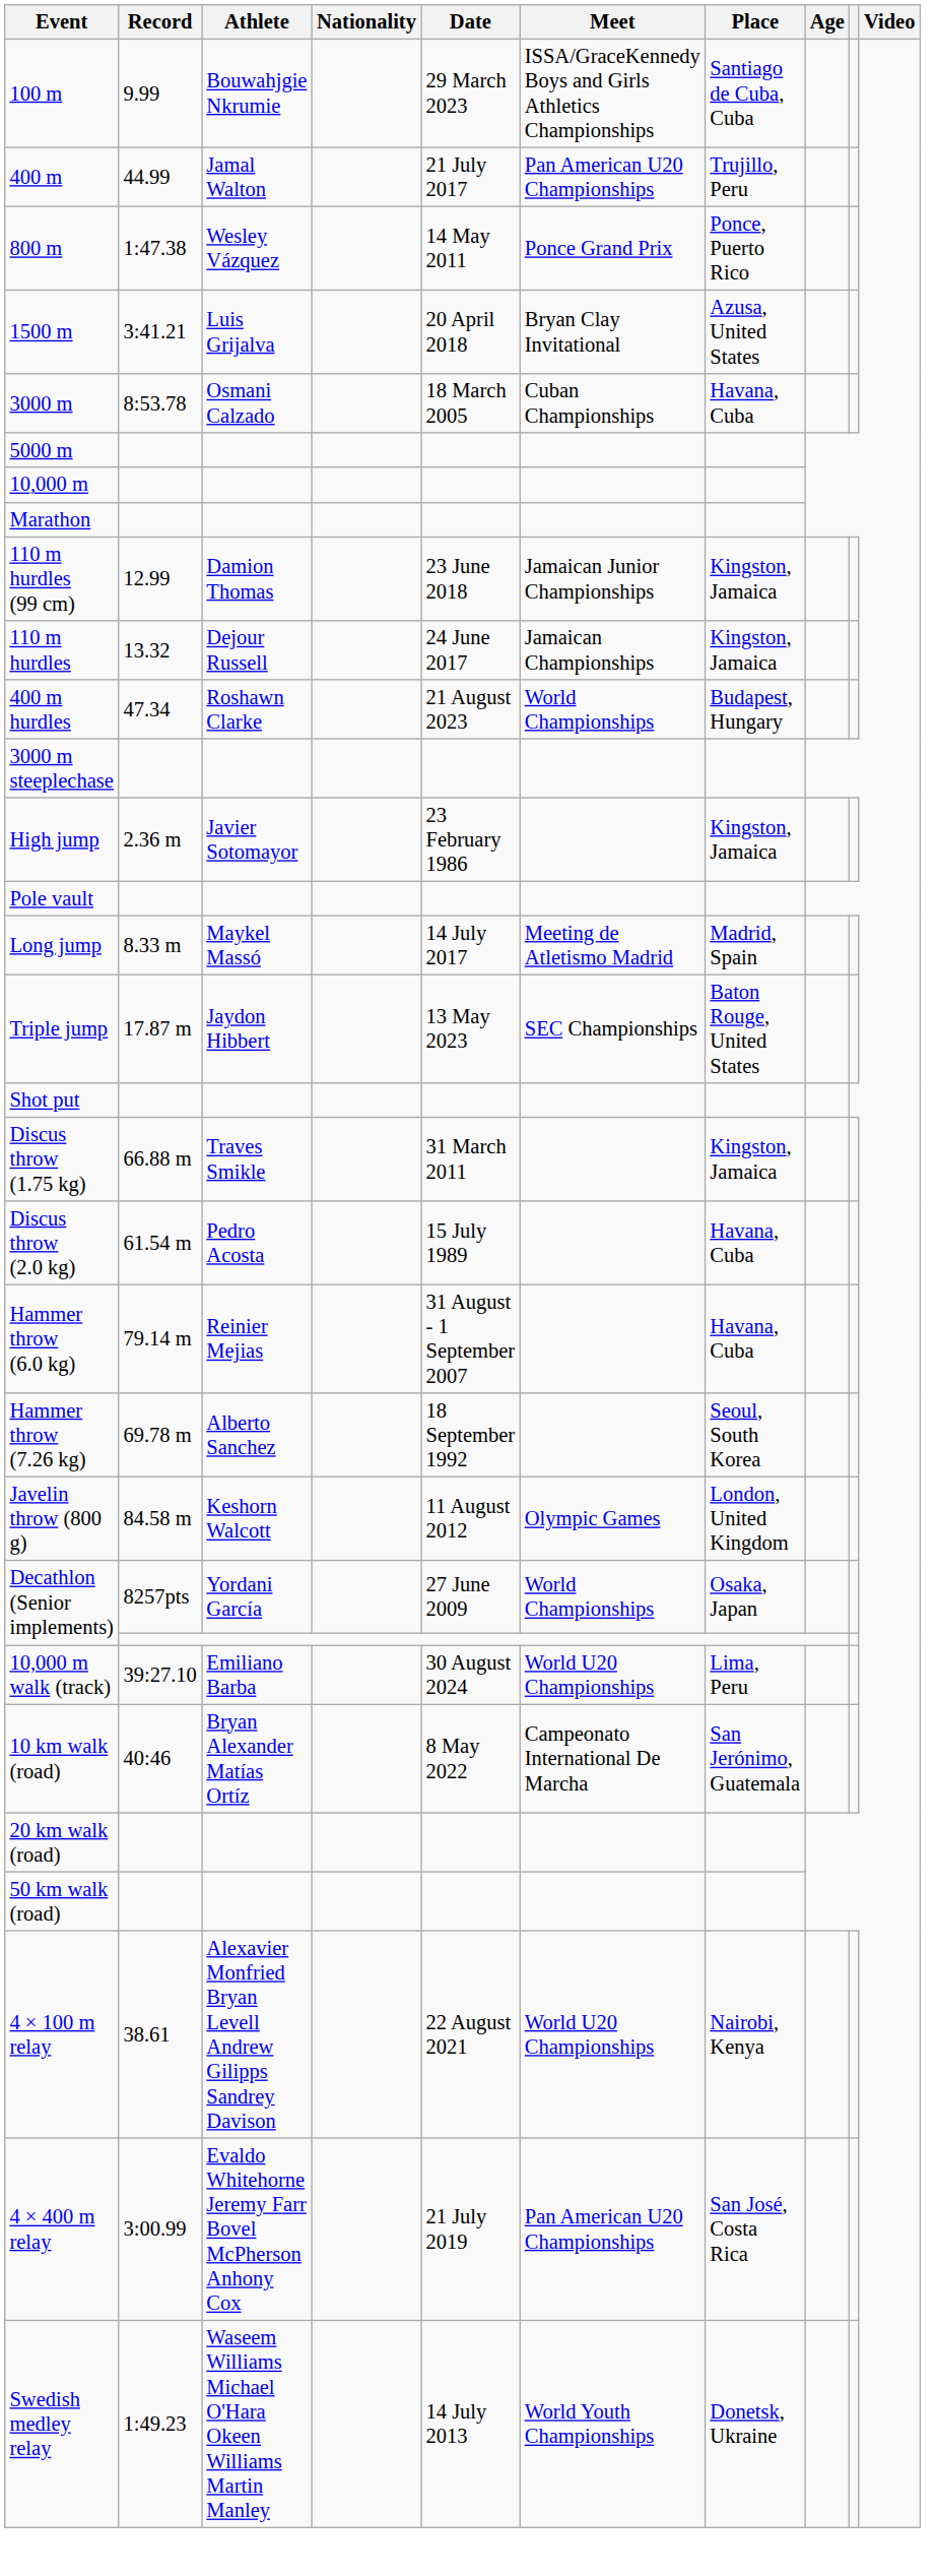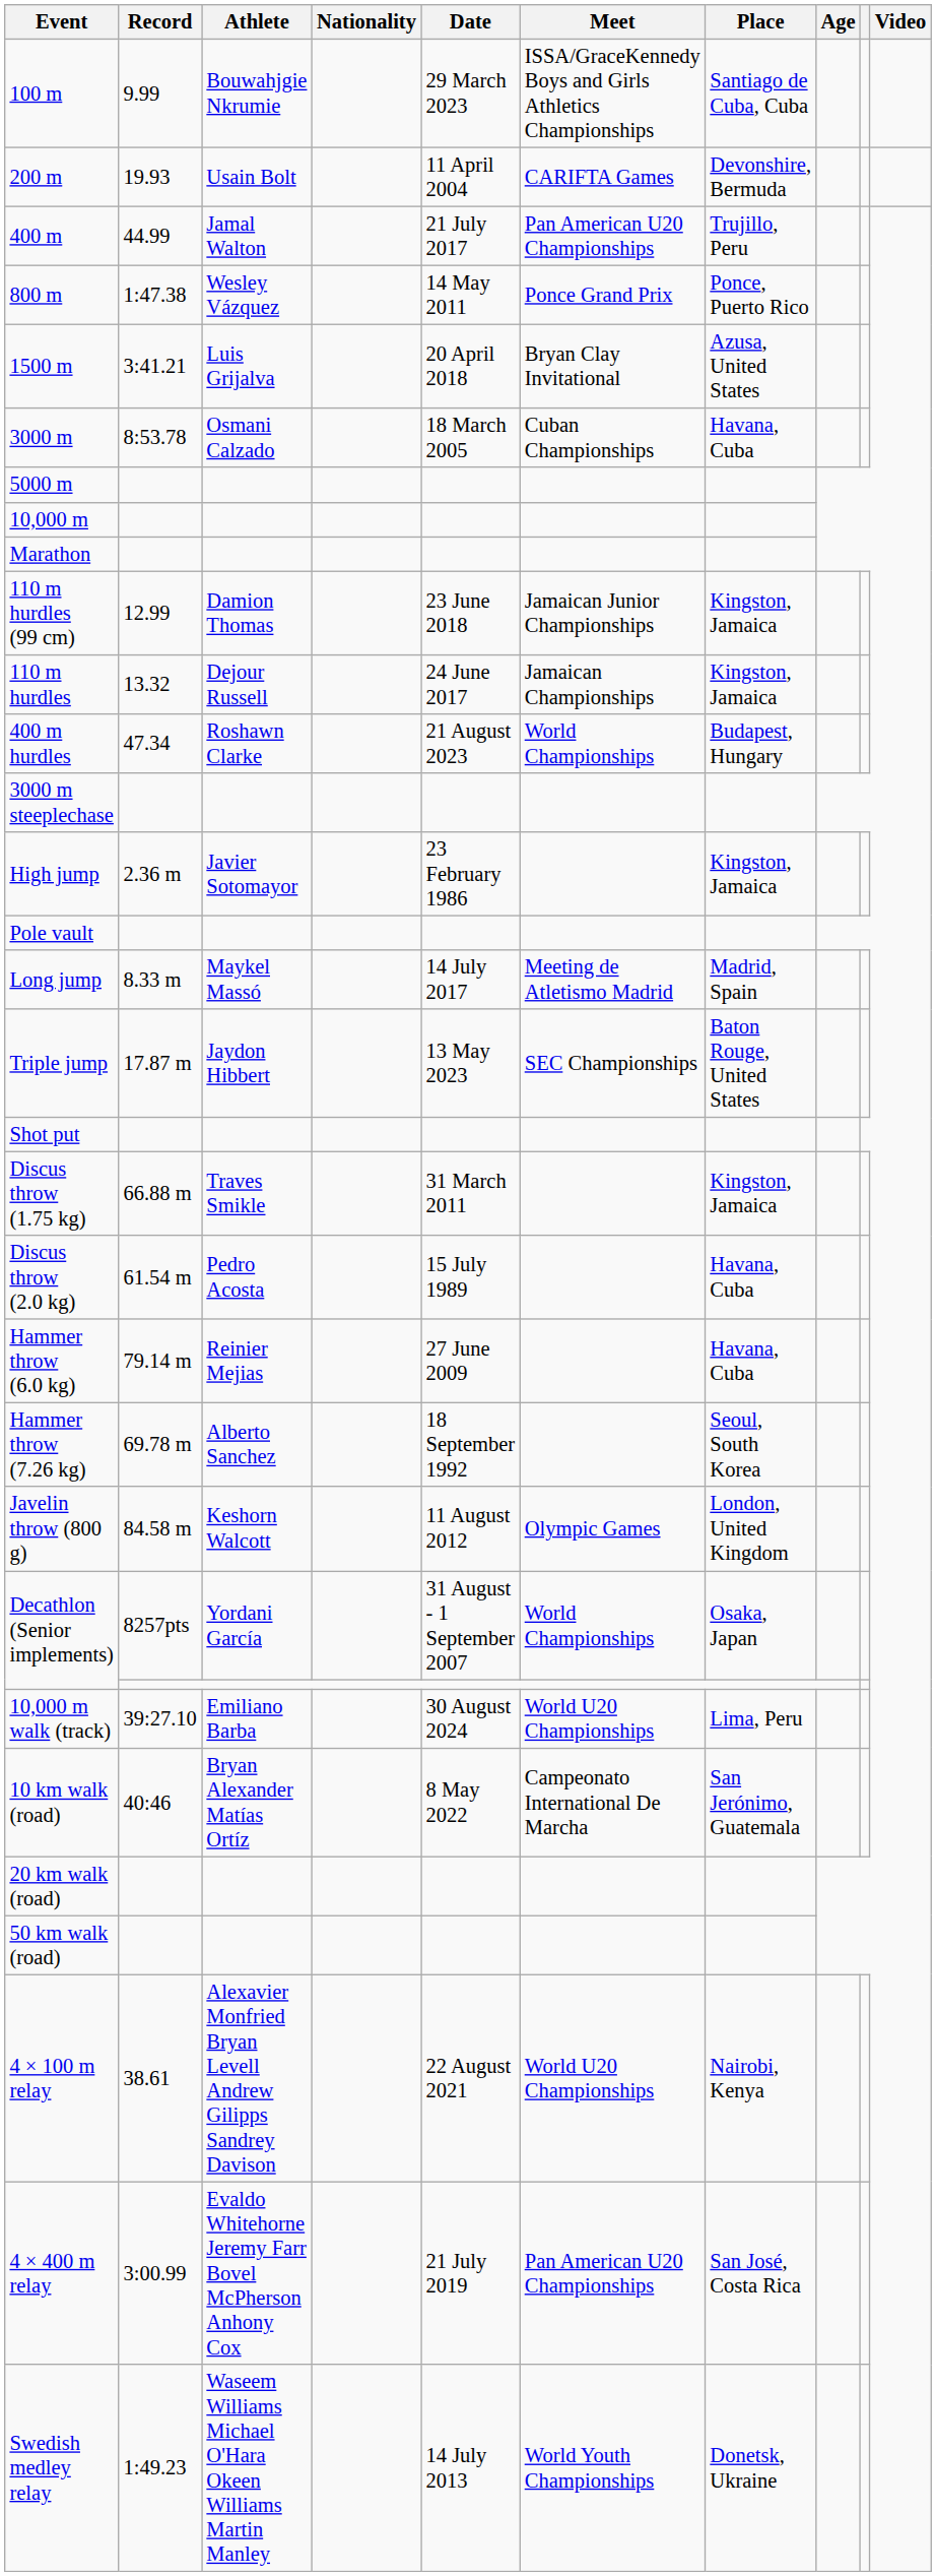+ row: 200 m | 19.93 | Usain Bolt | 11 April 2004 | CARIFTA Games | Devonshire, Bermuda
Hammer throw (6.0 kg) | Date: 31 August - 1 September 2007 -> 27 June 2009
Decathlon (Senior implements) / 8257pts | Date: 27 June 2009 -> 31 August - 1 September 2007
